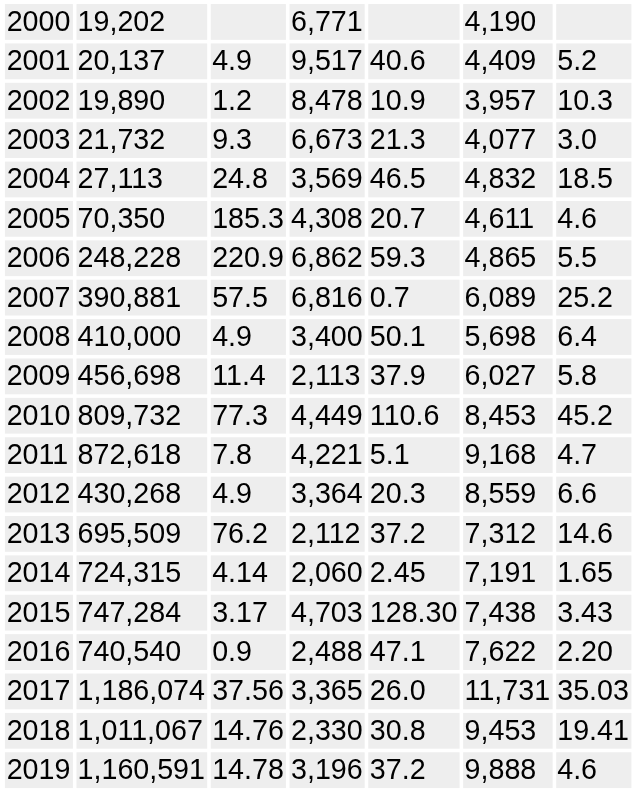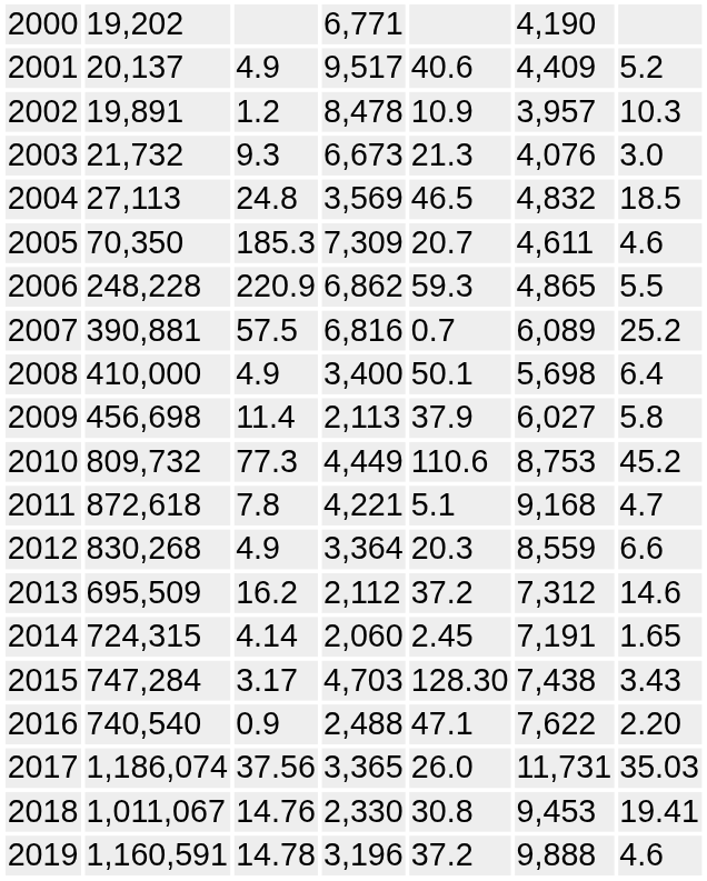2002 | column 2: 19,890 -> 19,891
2003 | column 6: 4,077 -> 4,076
2005 | column 4: 4,308 -> 7,309
2010 | column 6: 8,453 -> 8,753
2012 | column 2: 430,268 -> 830,268
2013 | column 3: 76.2 -> 16.2
